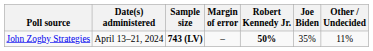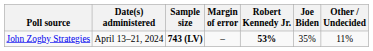John Zogby Strategies | Robert Kennedy Jr.: 50% -> 53%
